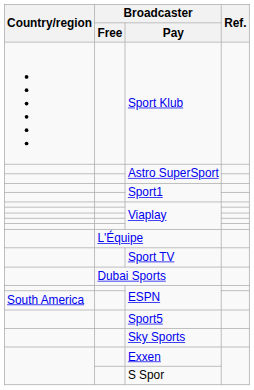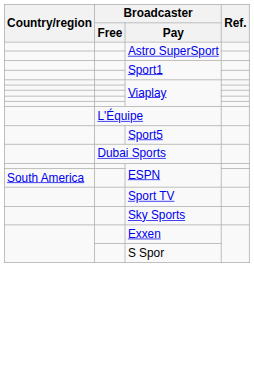- row: Sport Klub
rows swapped: Sport5 <-> Sport TV
